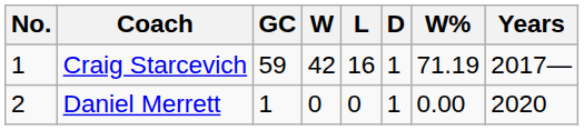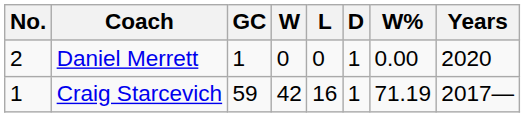rows swapped: Craig Starcevich <-> Daniel Merrett
